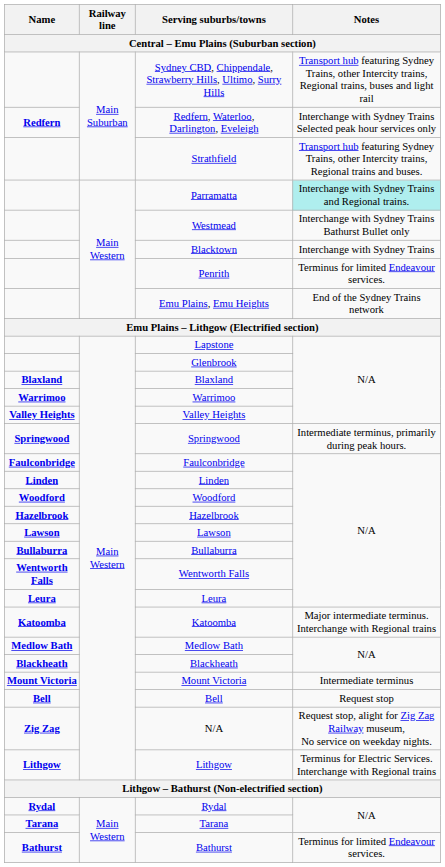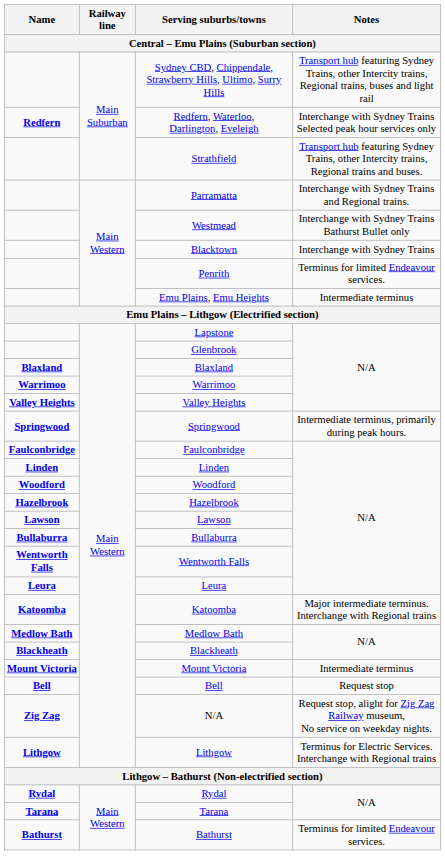Parramatta | Notes: paleturquoise background -> no background
Emu Plains, Emu Heights | Notes: End of the Sydney Trains network -> Intermediate terminus
